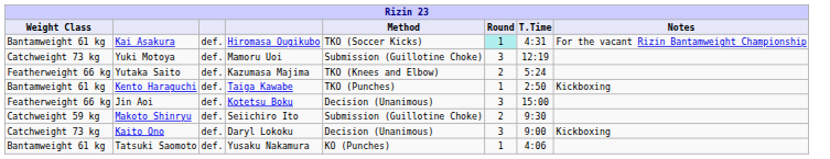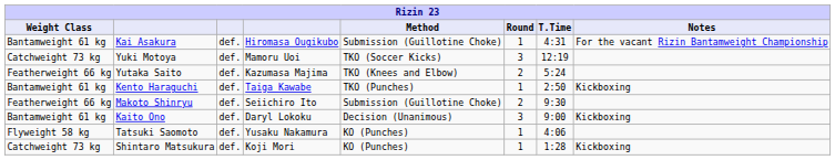Kai Asakura | Method: TKO (Soccer Kicks) -> Submission (Guillotine Choke)
Kai Asakura | Round: paleturquoise background -> no background
Yuki Motoya | Method: Submission (Guillotine Choke) -> TKO (Soccer Kicks)
- row: Featherweight 66 kg | Jin Aoi | def. | Kotetsu Boku | Decision (Unanimous) | 3 | 15:00
Makoto Shinryu | Weight Class: Catchweight 59 kg -> Featherweight 66 kg
Kaito Ono | Weight Class: Catchweight 73 kg -> Bantamweight 61 kg
Tatsuki Saomoto | Weight Class: Bantamweight 61 kg -> Flyweight 58 kg
+ row: Catchweight 73 kg | Shintaro Matsukura | def. | Koji Mori | KO (Punches) | 1 | 1:28 | Kickboxing
